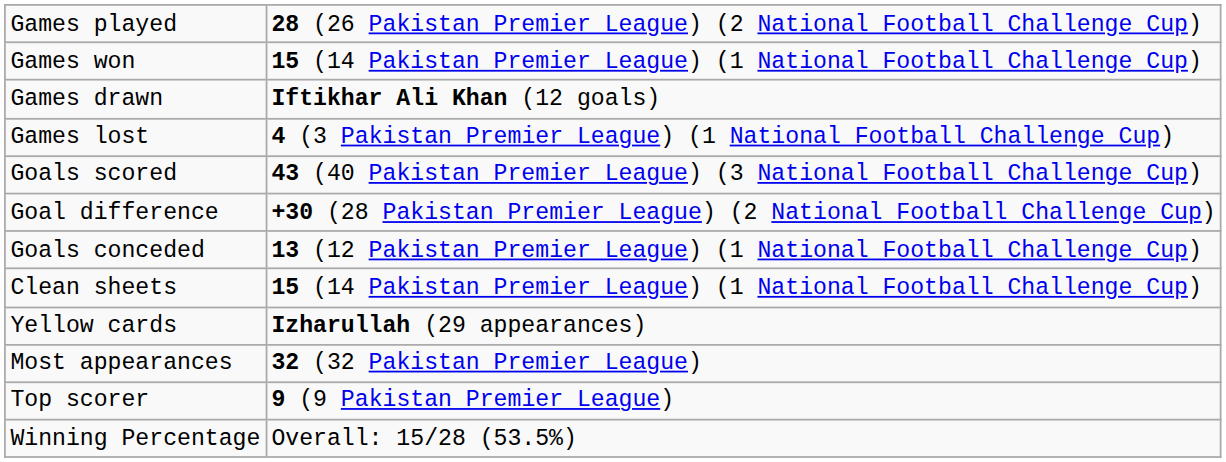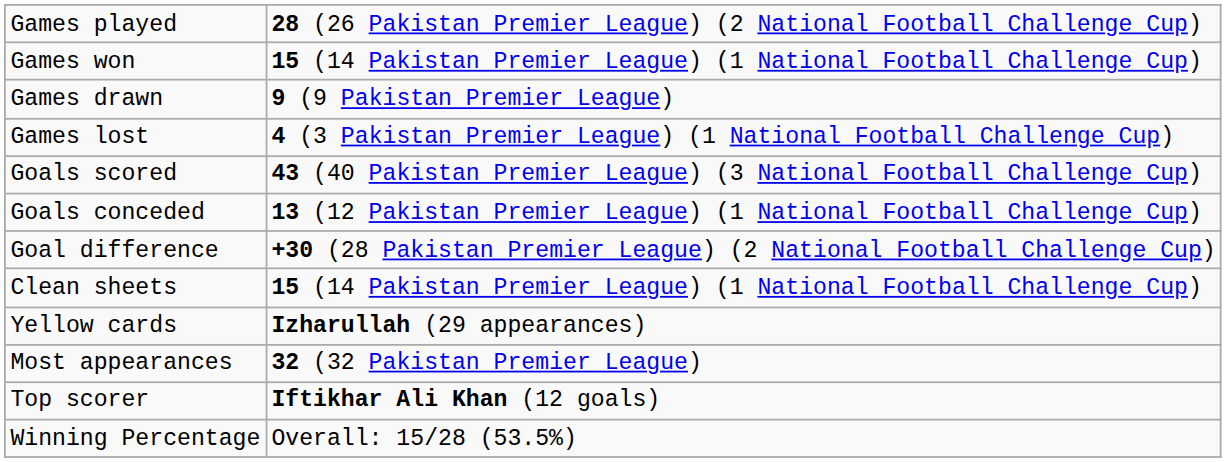Games drawn | column 2: Iftikhar Ali Khan (12 goals) -> 9 (9 Pakistan Premier League)
rows swapped: Goals conceded <-> Goal difference
Top scorer | column 2: 9 (9 Pakistan Premier League) -> Iftikhar Ali Khan (12 goals)
